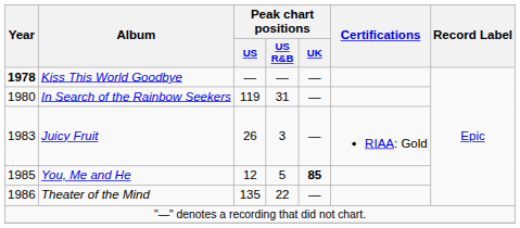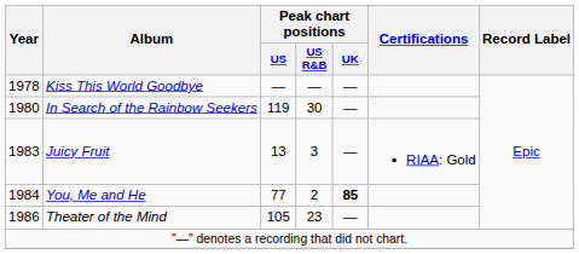Kiss This World Goodbye | Year: bold -> normal
In Search of the Rainbow Seekers | Peak chart positions / US R&B: 31 -> 30
Juicy Fruit | Peak chart positions / US: 26 -> 13
You, Me and He | Year: 1985 -> 1984
You, Me and He | Peak chart positions / US: 12 -> 77
You, Me and He | Peak chart positions / US R&B: 5 -> 2
Theater of the Mind | Peak chart positions / US: 135 -> 105
Theater of the Mind | Peak chart positions / US R&B: 22 -> 23
